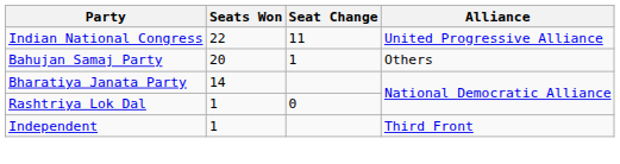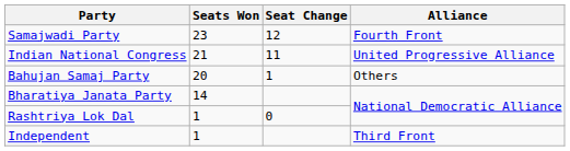+ row: Samajwadi Party | 23 | 12 | Fourth Front
Indian National Congress | Seats Won: 22 -> 21
